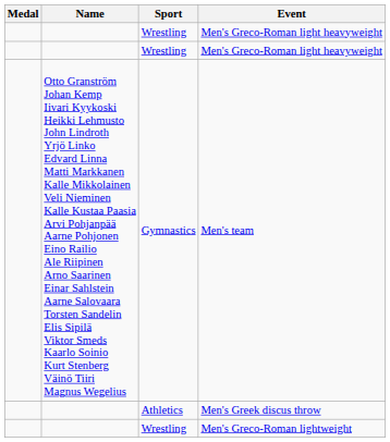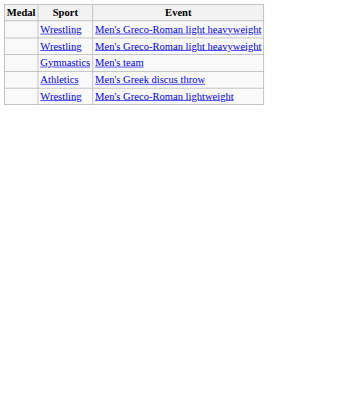- column: Name | Otto Granström Johan Kemp Iivari Kyykoski Heikki Lehmusto John Lindroth Yrjö Linko Edvard Linna Matti Markkanen Kalle Mikkolainen Veli Nieminen Kalle Kustaa Paasia Arvi Pohjanpää Aarne Pohjonen Eino Railio Ale Riipinen Arno Saarinen Einar Sahlstein Aarne Salovaara Torsten Sandelin Elis Sipilä Viktor Smeds Kaarlo Soinio Kurt Stenberg Väinö Tiiri Magnus Wegelius
